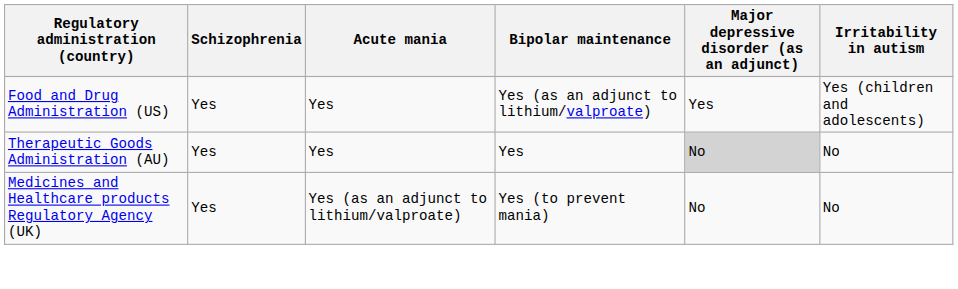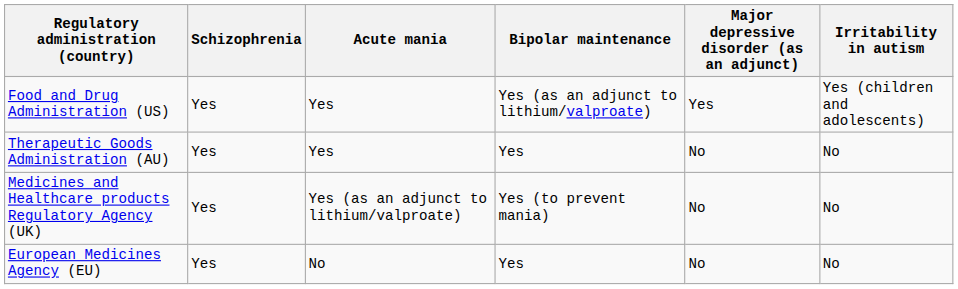Therapeutic Goods Administration (AU) | Major depressive disorder (as an adjunct): lightgrey background -> no background
+ row: European Medicines Agency (EU) | Yes | No | Yes | No | No
